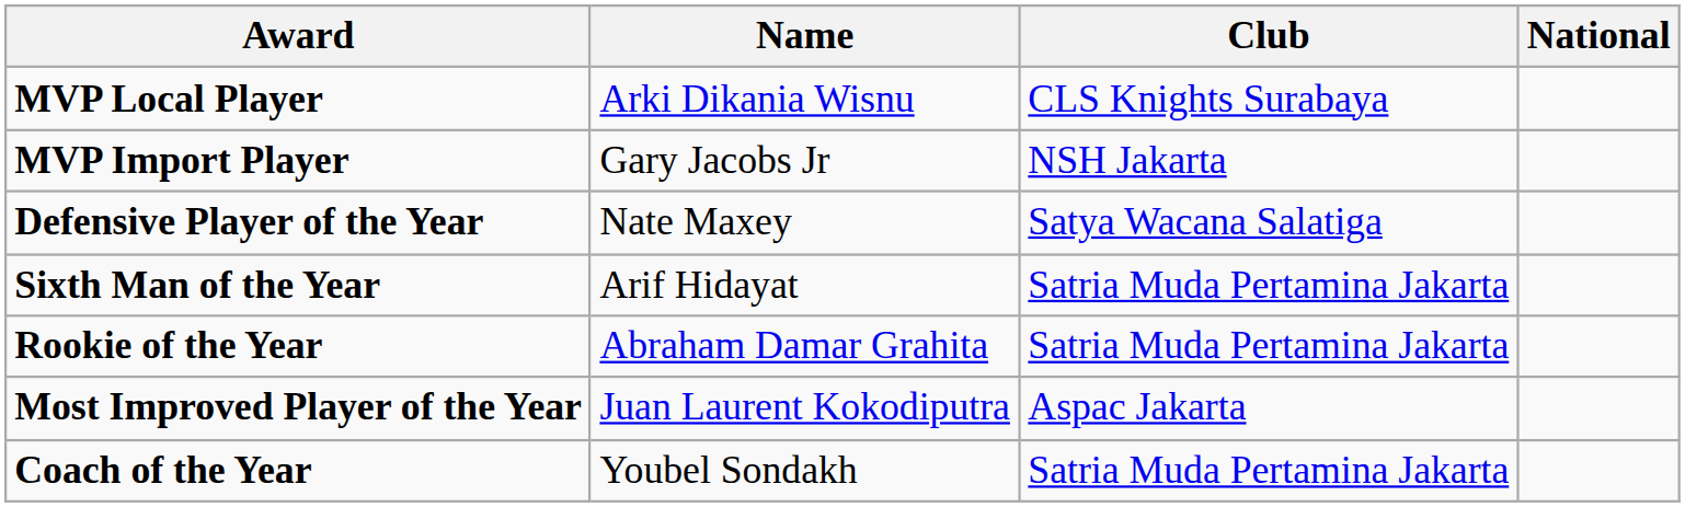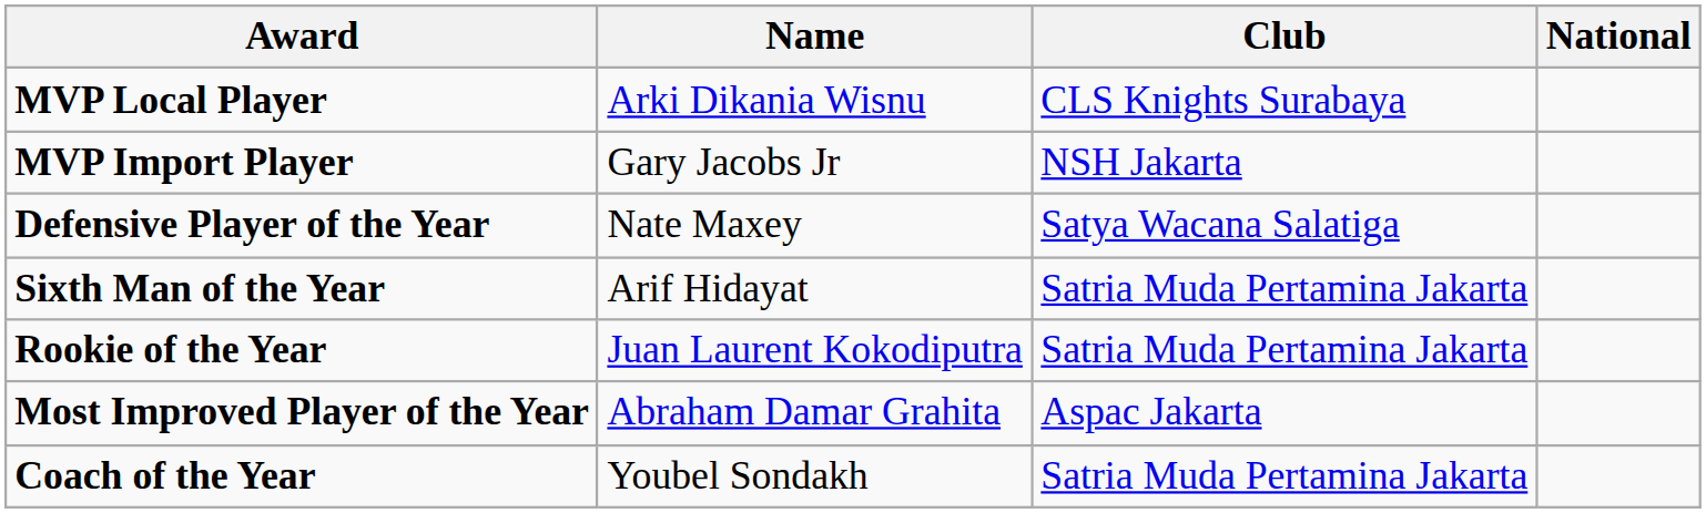Rookie of the Year | Name: Abraham Damar Grahita -> Juan Laurent Kokodiputra
Most Improved Player of the Year | Name: Juan Laurent Kokodiputra -> Abraham Damar Grahita
